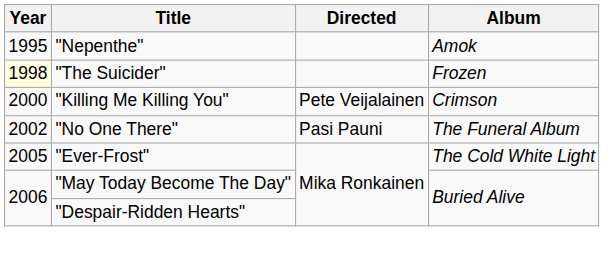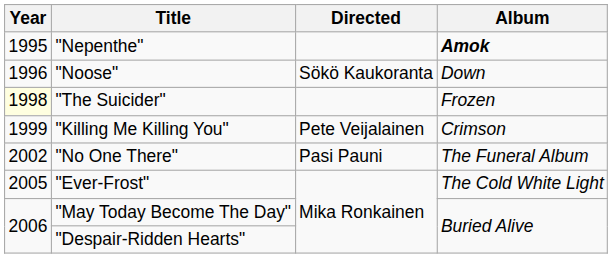"Nepenthe" | Album: normal -> bold
+ row: 1996 | "Noose" | Sökö Kaukoranta | Down
"Killing Me Killing You" | Year: 2000 -> 1999
